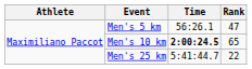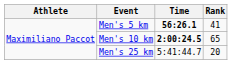Men's 5 km | Time: normal -> bold
Men's 5 km | Rank: 47 -> 41
Men's 25 km | Rank: 22 -> 20
